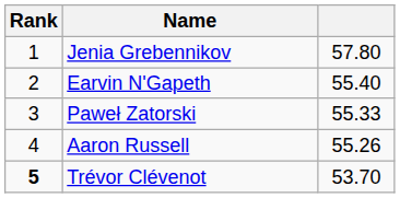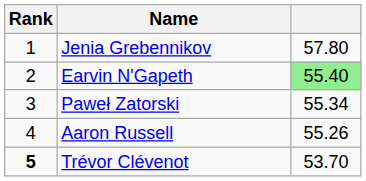Earvin N'Gapeth | column 3: no background -> lightgreen background
Paweł Zatorski | column 3: 55.33 -> 55.34
